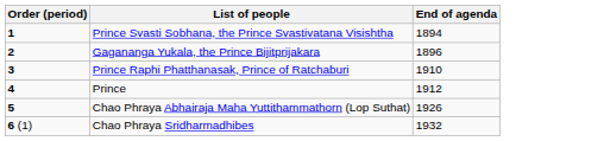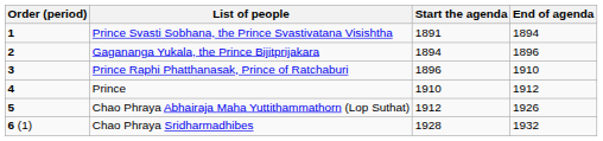+ column: Start the agenda | 1891 | 1894 | 1896 | 1910 | 1912 | 1928
